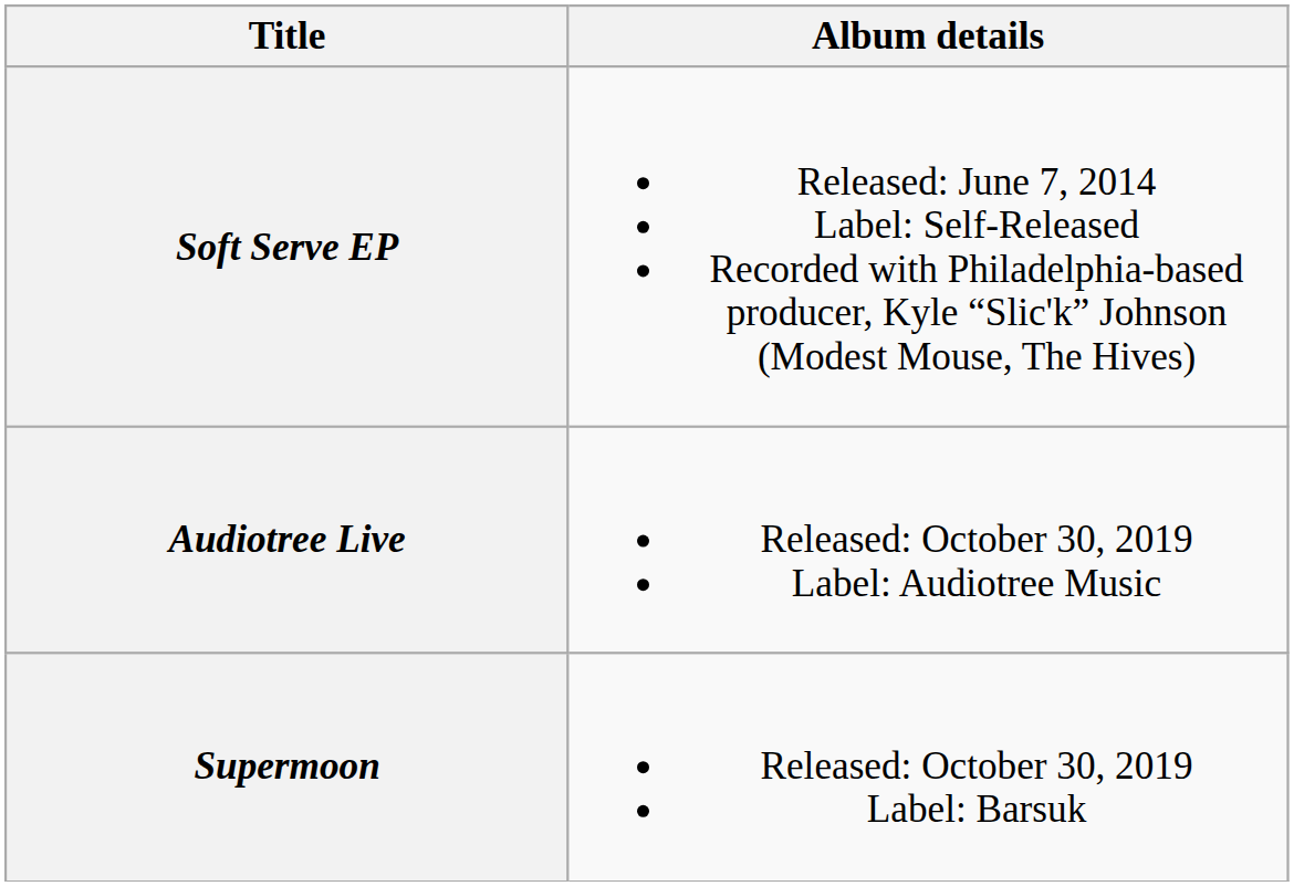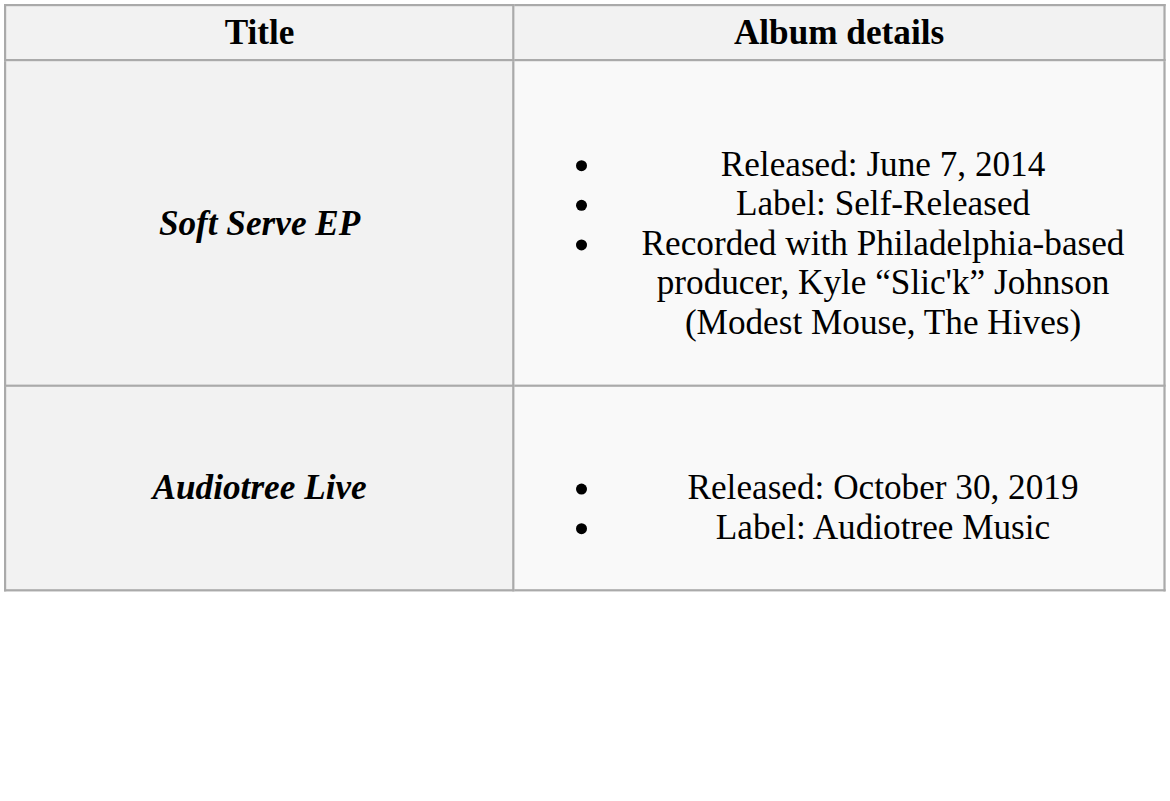- row: Supermoon | Released: October 30, 2019 Label: Barsuk
